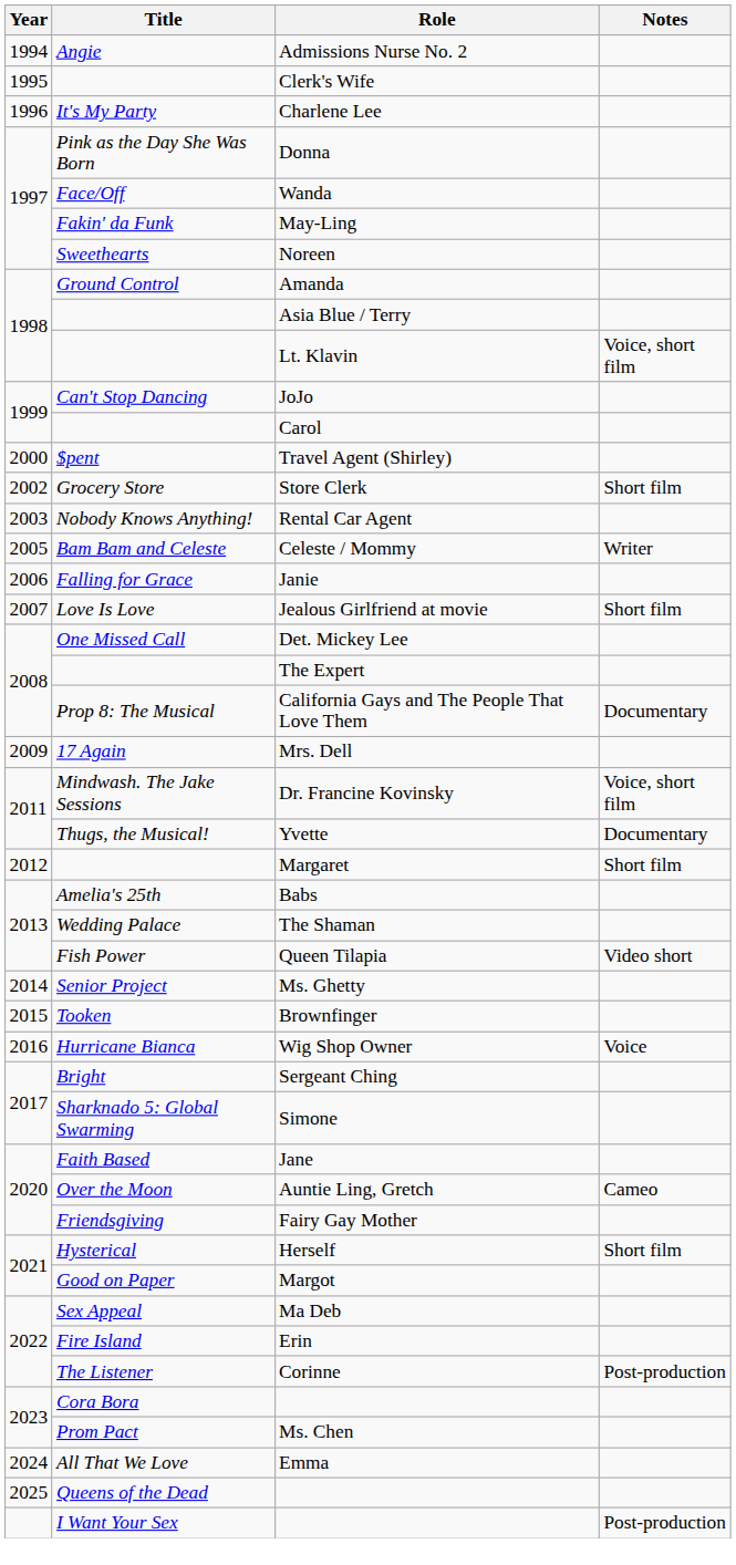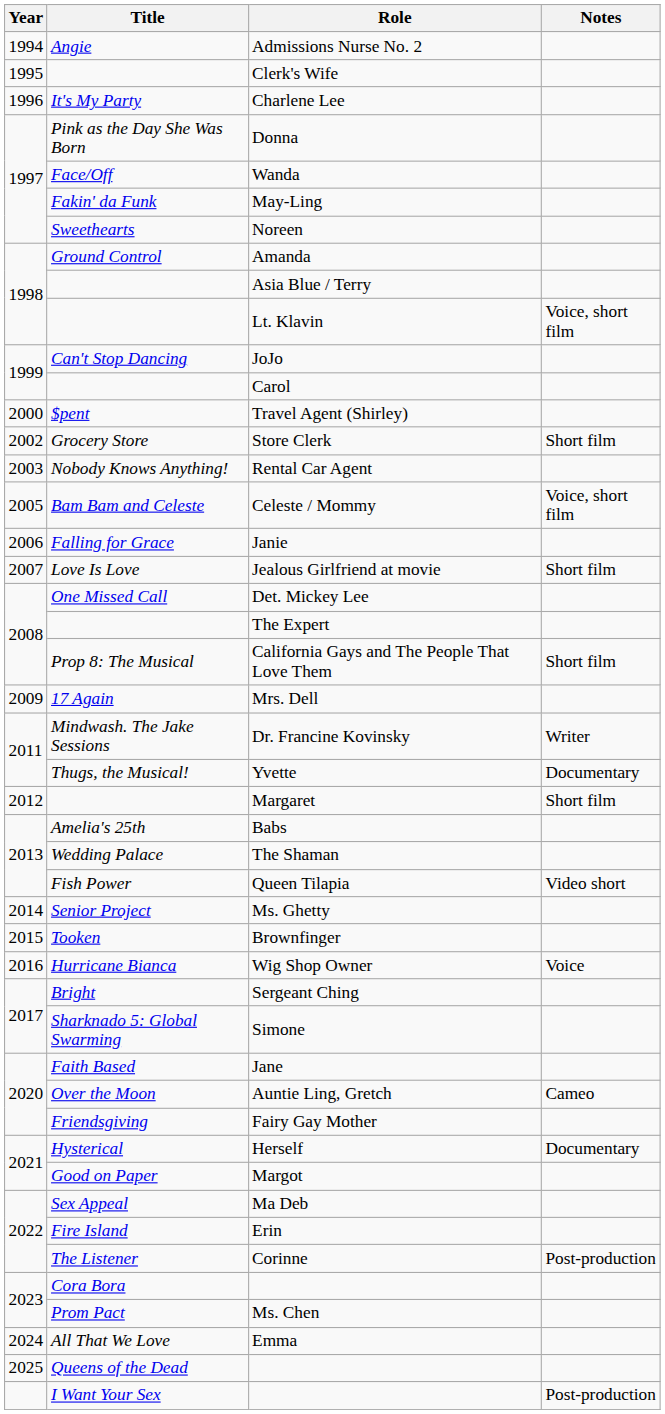Celeste / Mommy | Notes: Writer -> Voice, short film
California Gays and The People That Love Them | Notes: Documentary -> Short film
Dr. Francine Kovinsky | Notes: Voice, short film -> Writer
Herself | Notes: Short film -> Documentary
